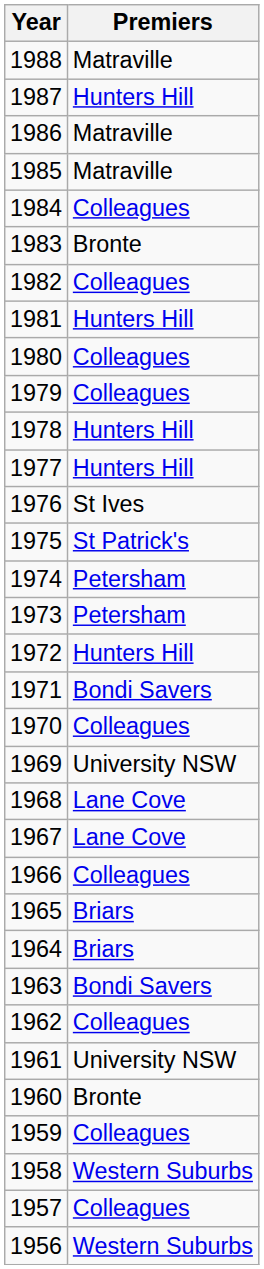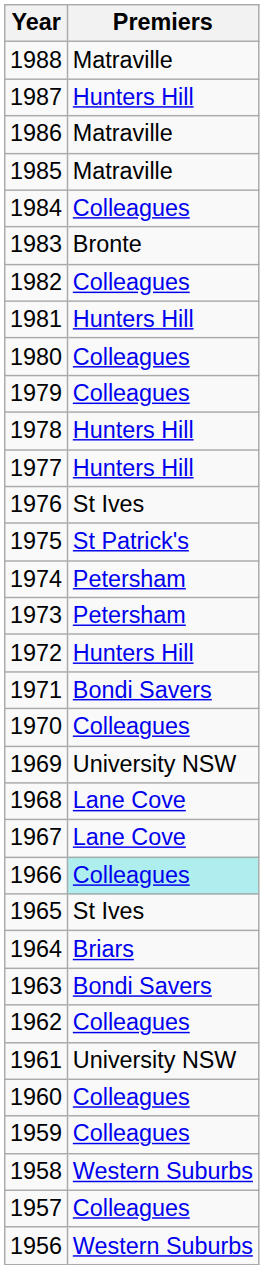1966 | Premiers: no background -> paleturquoise background
1965 | Premiers: Briars -> St Ives
1960 | Premiers: Bronte -> Colleagues
